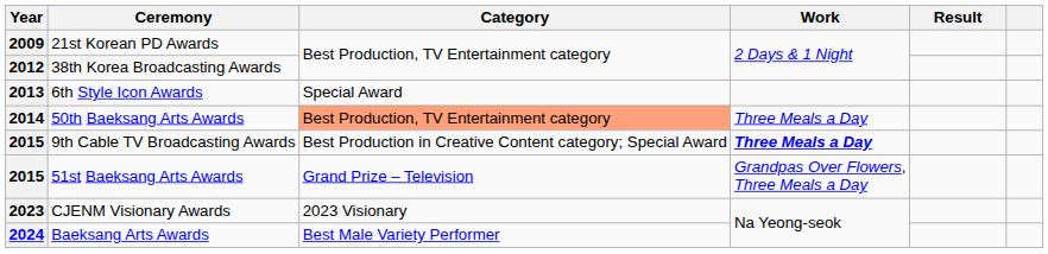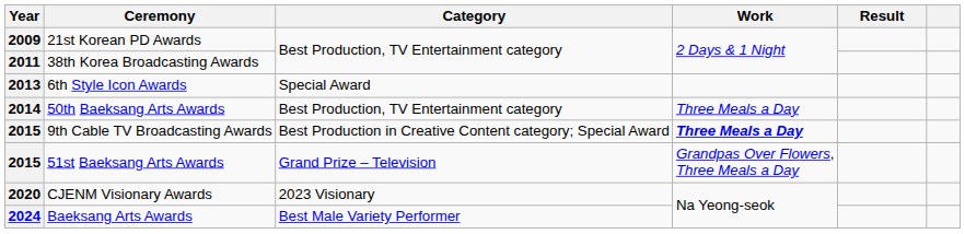38th Korea Broadcasting Awards | Year: 2012 -> 2011
50th Baeksang Arts Awards | Category: lightsalmon background -> no background
CJENM Visionary Awards | Year: 2023 -> 2020
